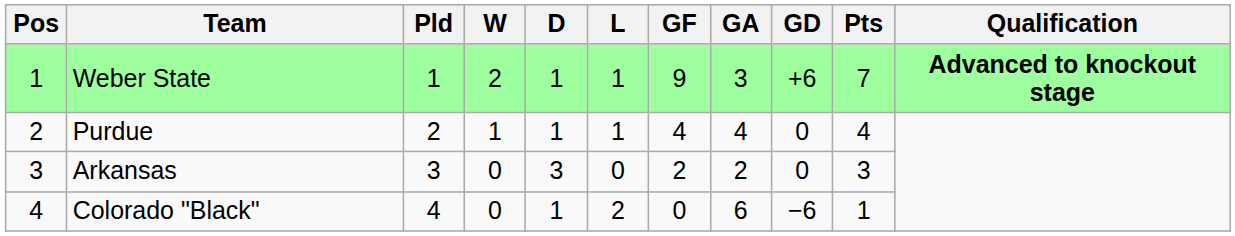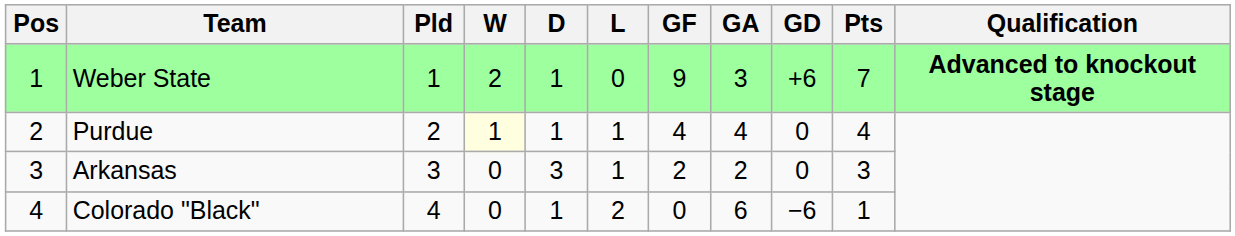Weber State | L: 1 -> 0
Purdue | W: no background -> lightyellow background
Arkansas | L: 0 -> 1
